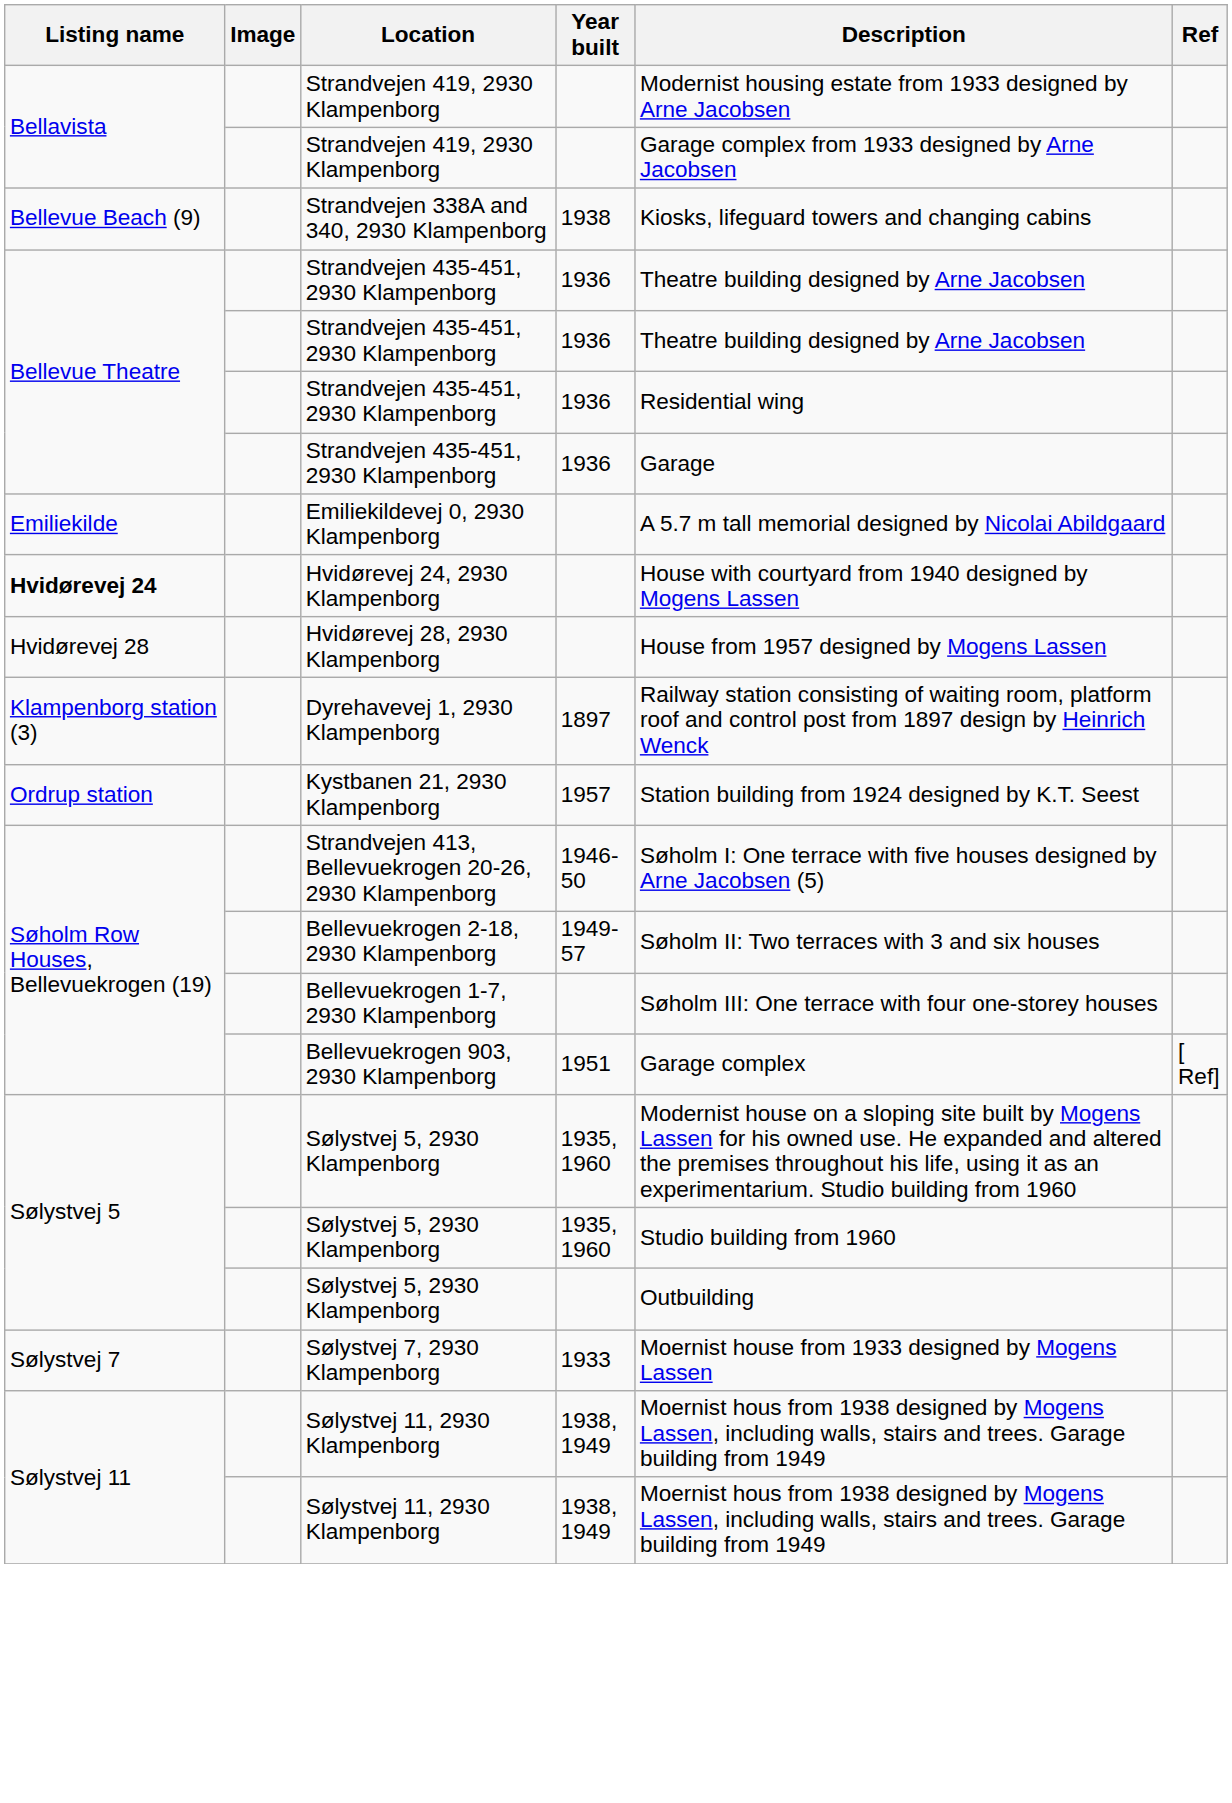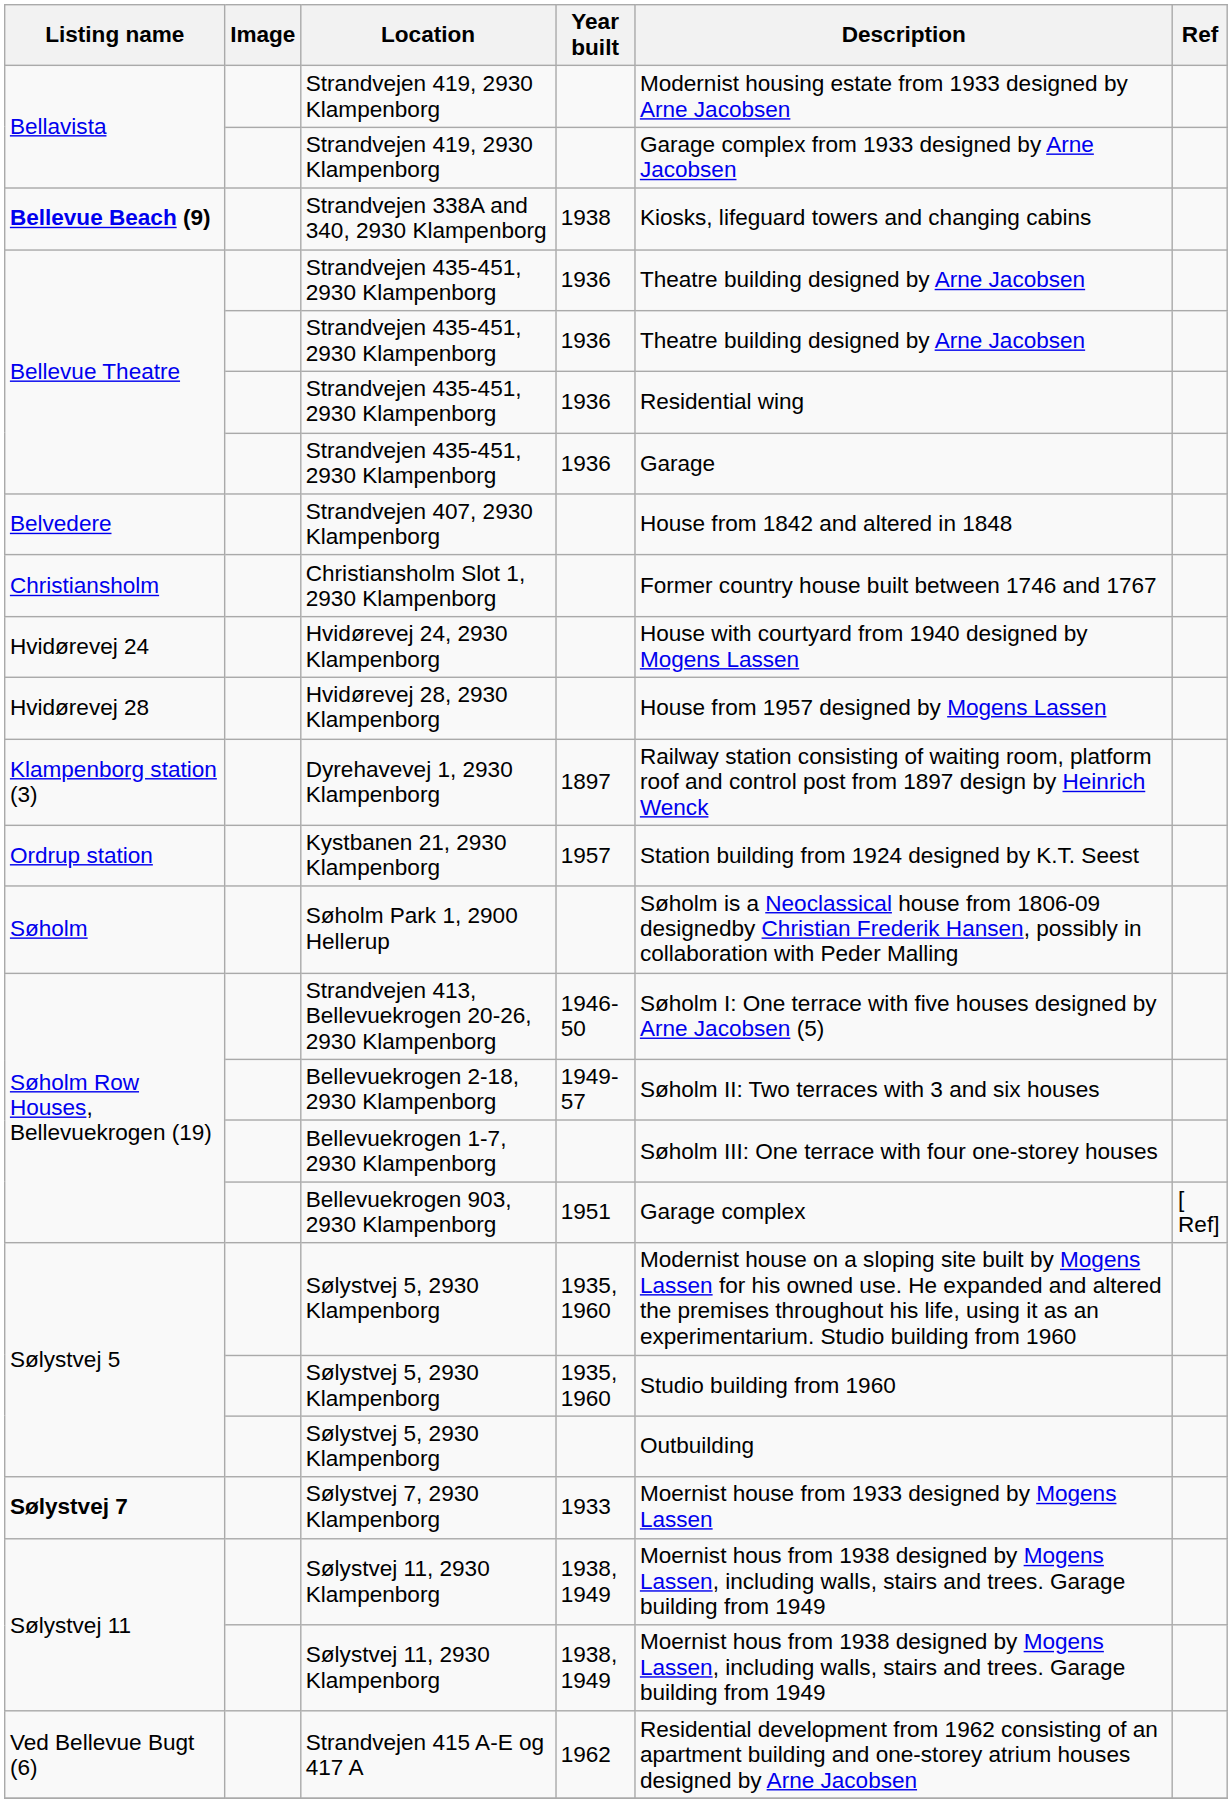Strandvejen 338A and 340, 2930 Klampenborg | Listing name: normal -> bold
+ row: Belvedere | Strandvejen 407, 2930 Klampenborg | House from 1842 and altered in 1848
+ row: Christiansholm | Christiansholm Slot 1, 2930 Klampenborg | Former country house built between 1746 and 1767
- row: Emiliekilde | Emiliekildevej 0, 2930 Klampenborg | A 5.7 m tall memorial designed by Nicolai Abildgaard
Hvidørevej 24, 2930 Klampenborg | Listing name: bold -> normal
+ row: Søholm | Søholm Park 1, 2900 Hellerup | Søholm is a Neoclassical house from 1806-09 designedby Christian Frederik Hansen, possibly in collaboration with Peder Malling
Sølystvej 7, 2930 Klampenborg | Listing name: normal -> bold
+ row: Ved Bellevue Bugt (6) | Strandvejen 415 A-E og 417 A | 1962 | Residential development from 1962 consisting of an apartment building and one-storey atrium houses designed by Arne Jacobsen
